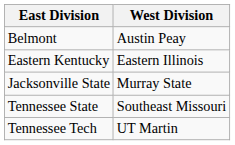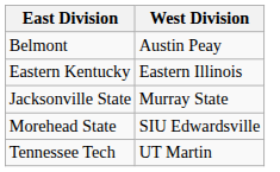+ row: Morehead State | SIU Edwardsville
- row: Tennessee State | Southeast Missouri
